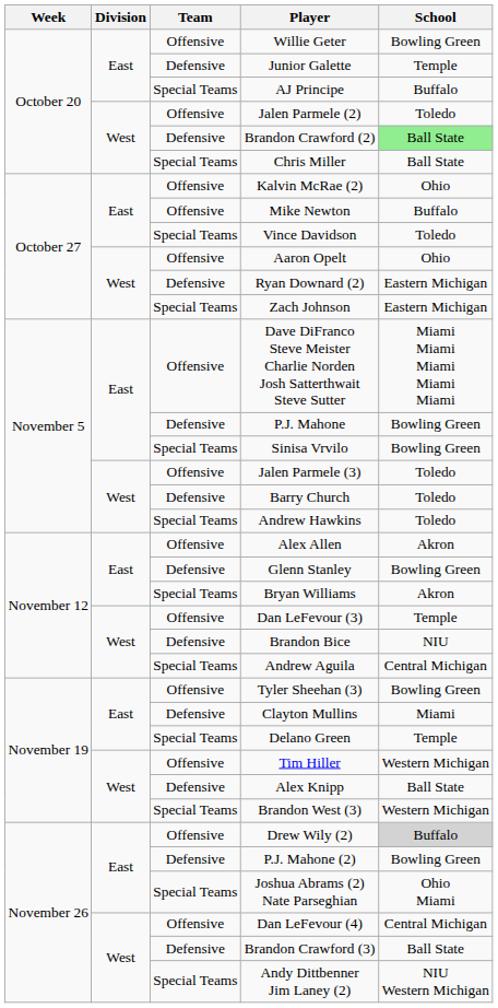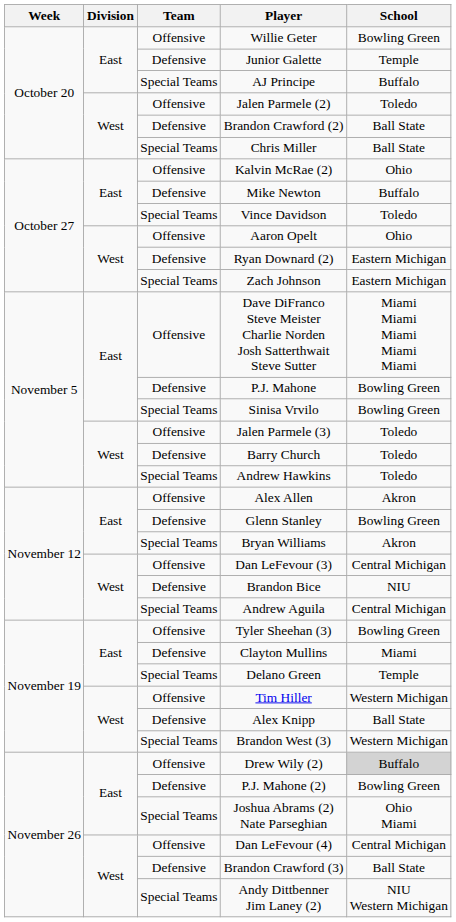Brandon Crawford (2) | School: lightgreen background -> no background
Mike Newton | Team: Offensive -> Defensive
Dan LeFevour (3) | School: Temple -> Central Michigan
